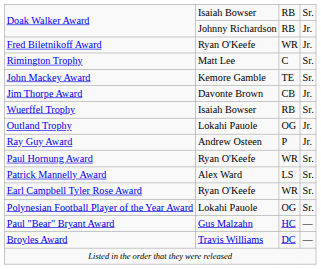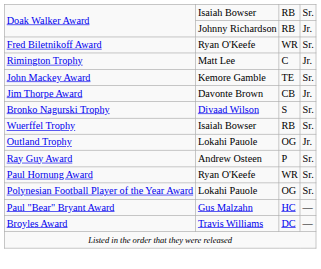Fred Biletnikoff Award | column 4: Jr. -> Sr.
Rimington Trophy | column 4: Sr. -> Jr.
+ row: Bronko Nagurski Trophy | Divaad Wilson | S | Sr.
Ray Guy Award | column 4: Jr. -> Sr.
- row: Patrick Mannelly Award | Alex Ward | LS | Sr.
- row: Earl Campbell Tyler Rose Award | Ryan O'Keefe | WR | Sr.
